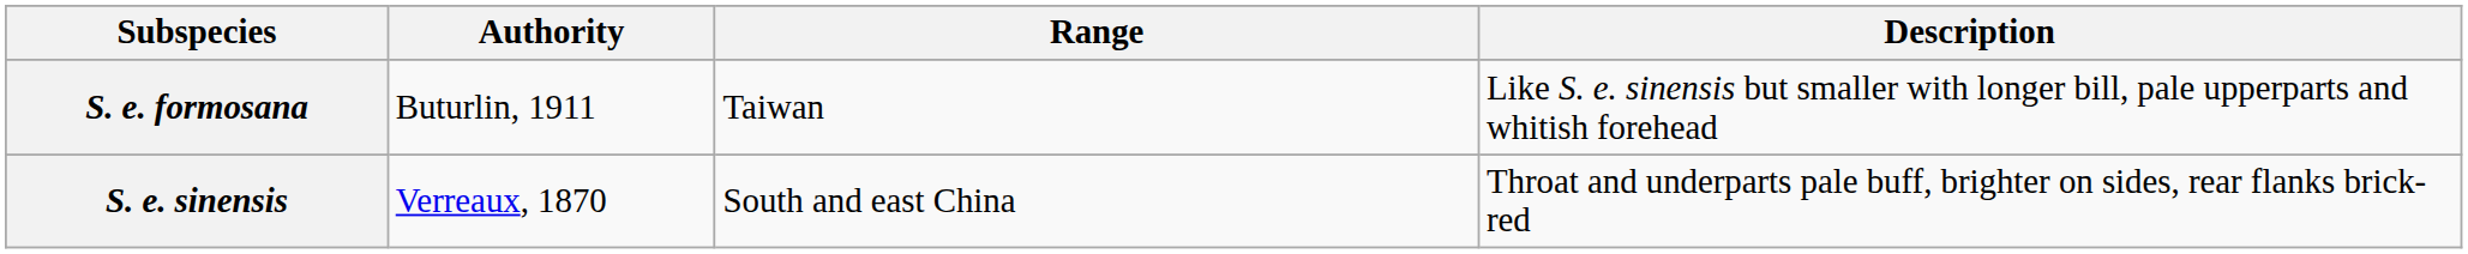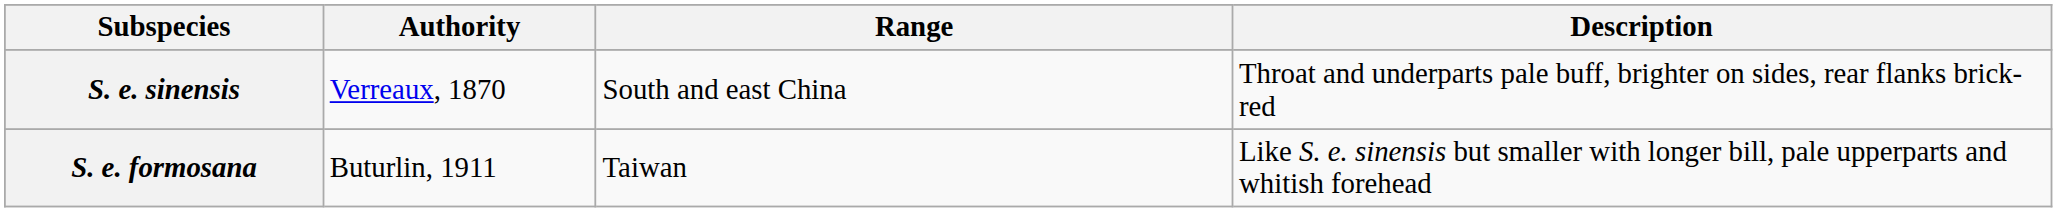rows swapped: S. e. sinensis <-> S. e. formosana
